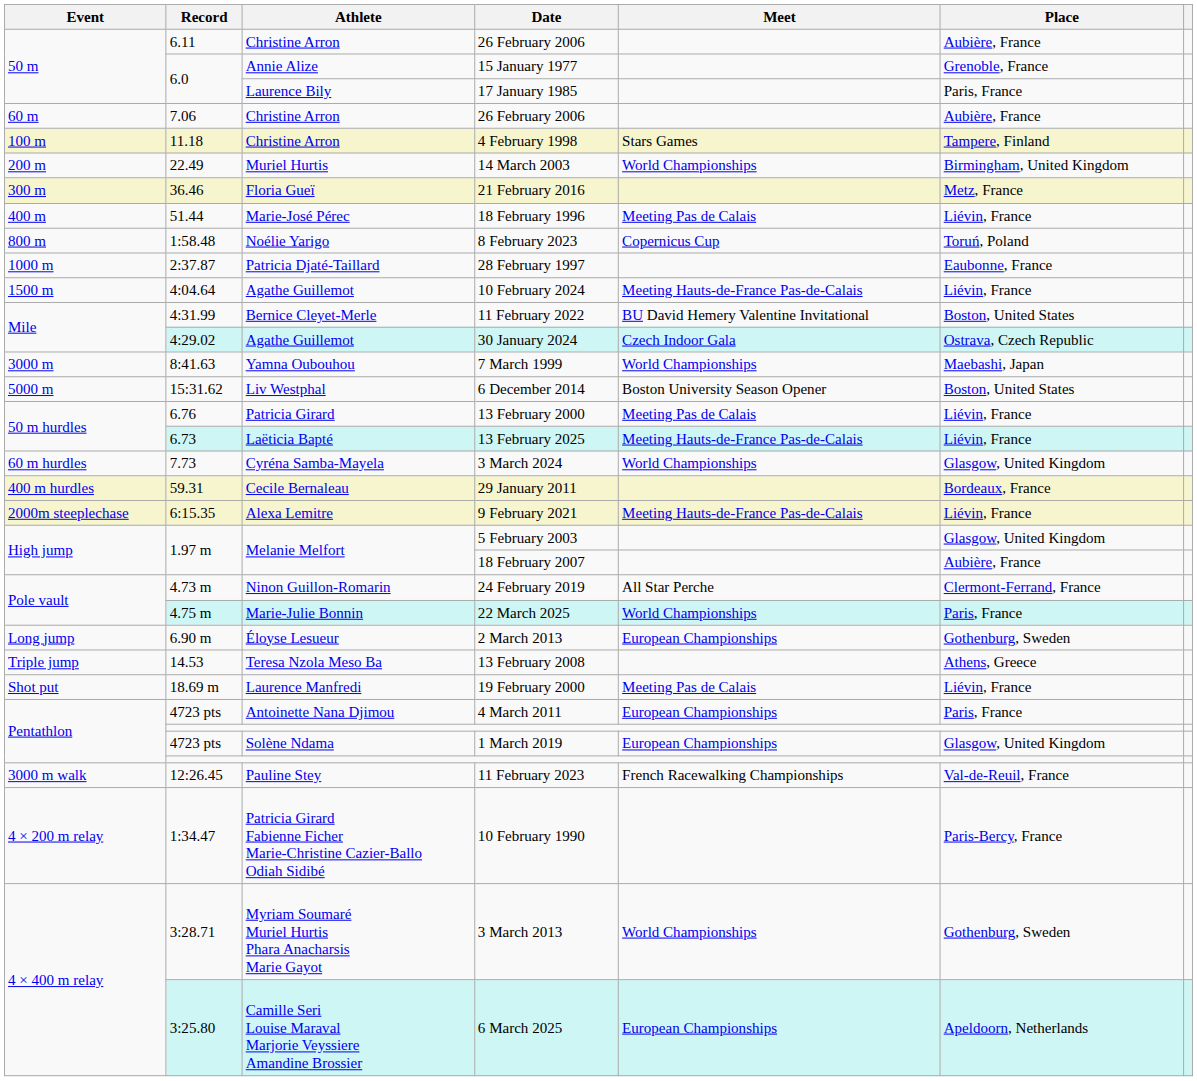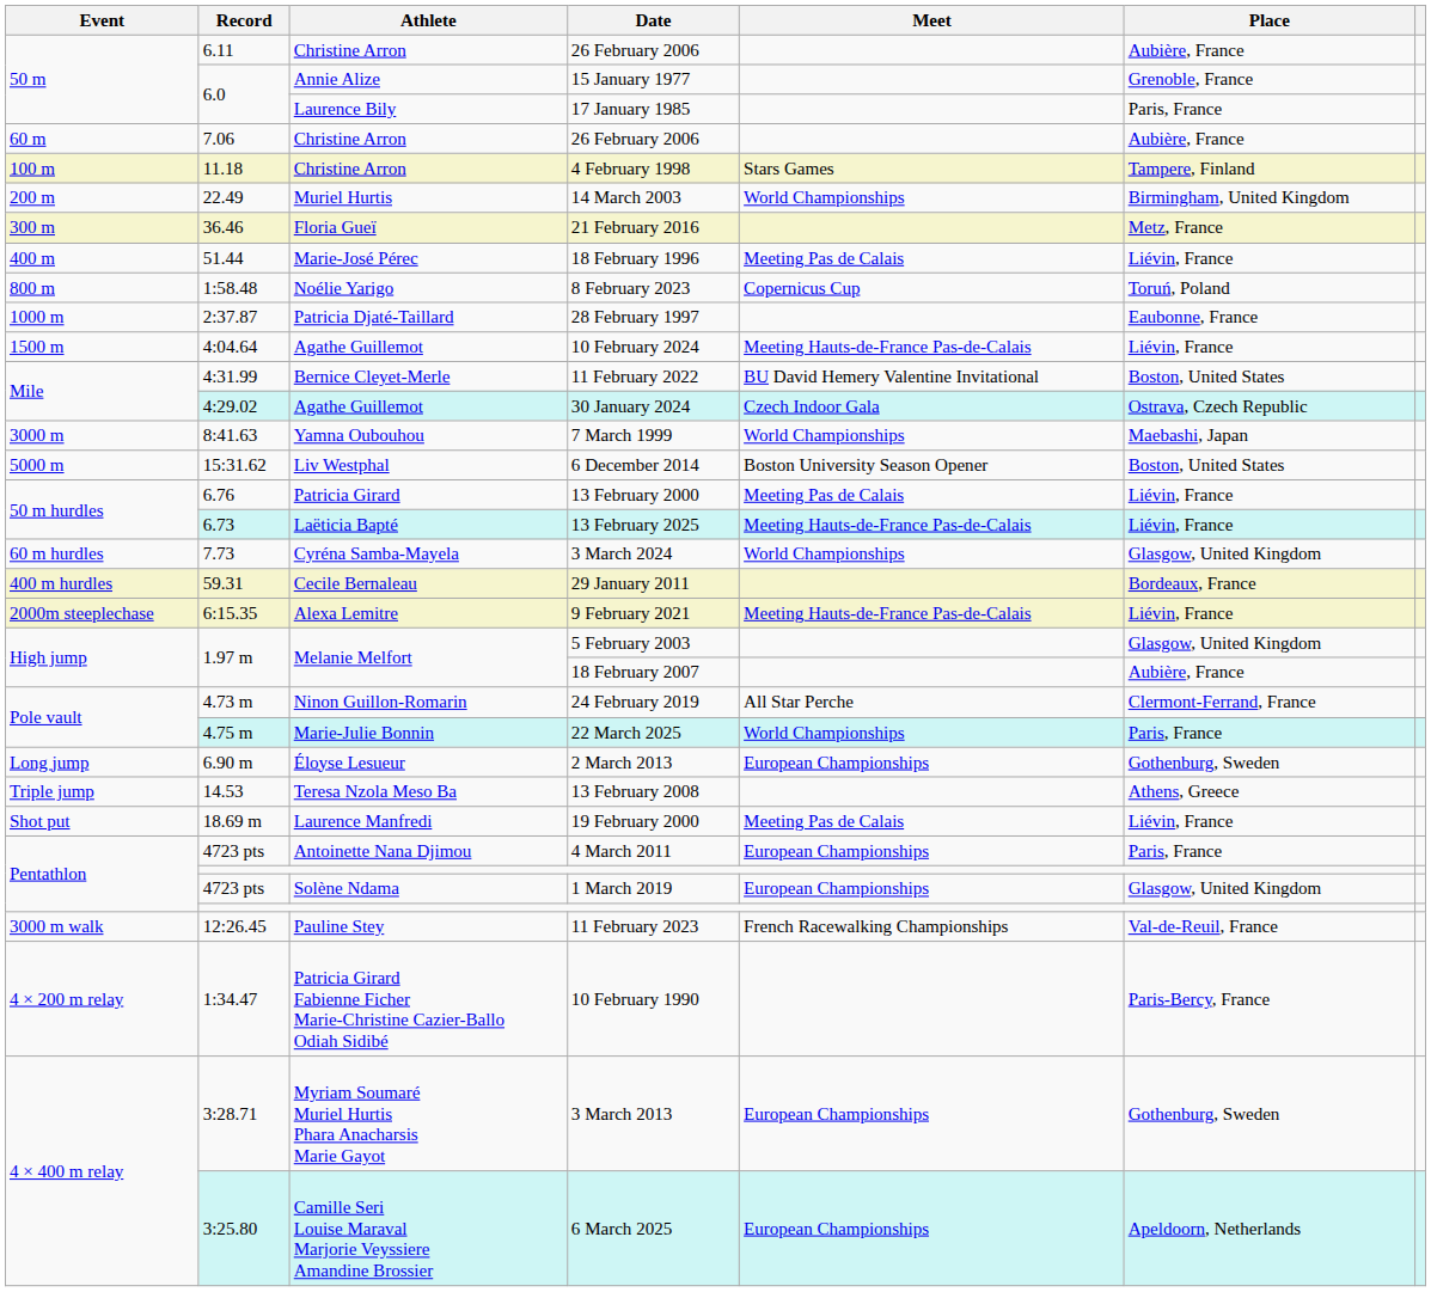3 March 2013 | Meet: World Championships -> European Championships
